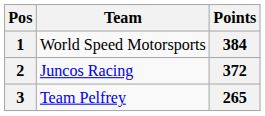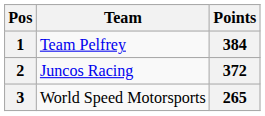1 | Team: World Speed Motorsports -> Team Pelfrey
3 | Team: Team Pelfrey -> World Speed Motorsports
